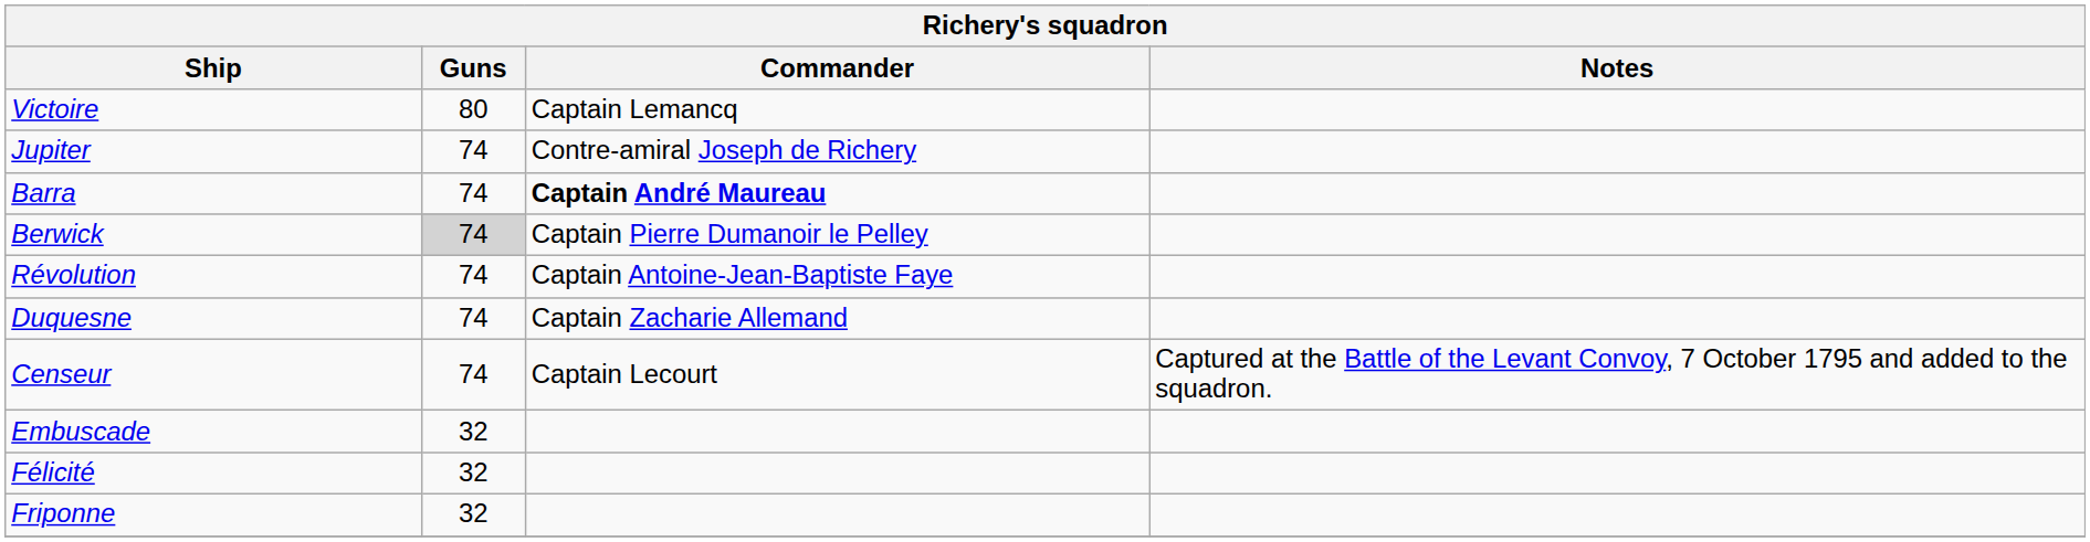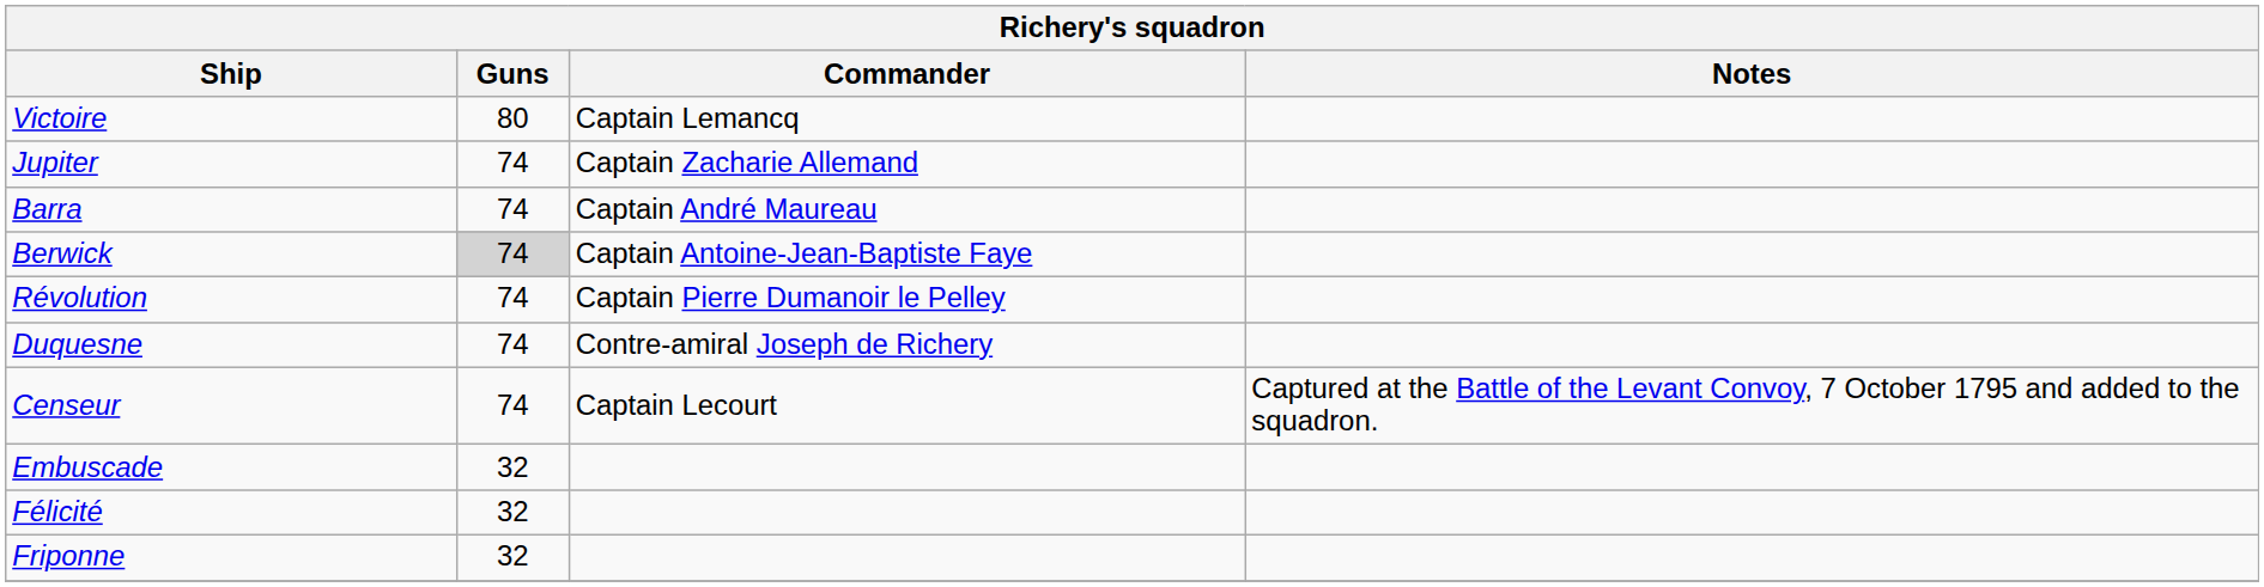Jupiter | Commander: Contre-amiral Joseph de Richery -> Captain Zacharie Allemand
Barra | Commander: bold -> normal
Berwick | Commander: Captain Pierre Dumanoir le Pelley -> Captain Antoine-Jean-Baptiste Faye
Révolution | Commander: Captain Antoine-Jean-Baptiste Faye -> Captain Pierre Dumanoir le Pelley
Duquesne | Commander: Captain Zacharie Allemand -> Contre-amiral Joseph de Richery
